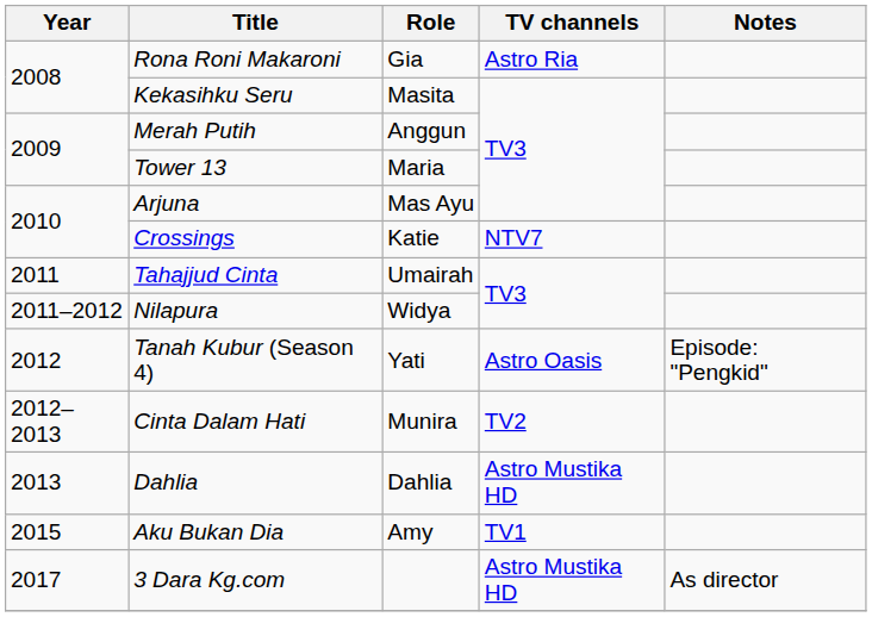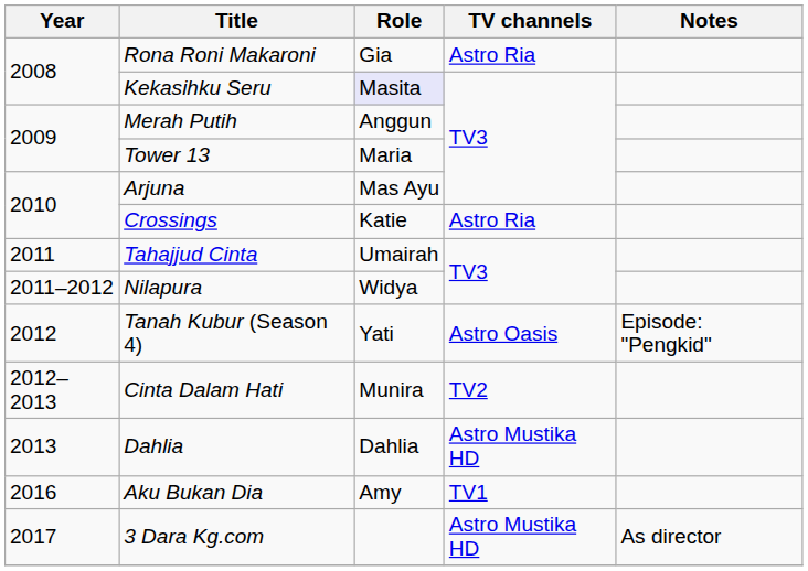Kekasihku Seru | Role: no background -> lavender background
Crossings | TV channels: NTV7 -> Astro Ria
Aku Bukan Dia | Year: 2015 -> 2016
